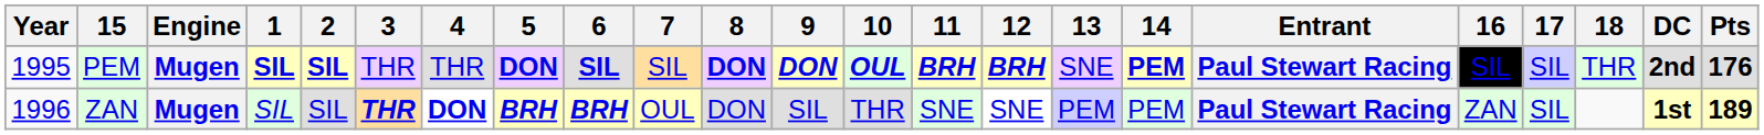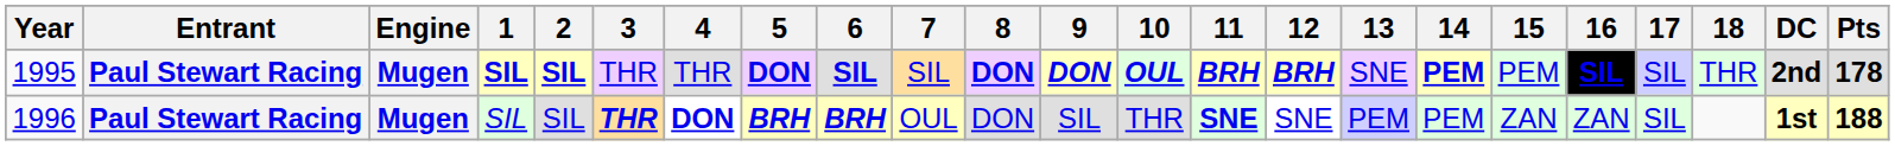columns swapped: Entrant <-> 15
1995 | 16: normal -> bold
1995 | Pts: 176 -> 178
1996 | 11: normal -> bold
1996 | Pts: 189 -> 188
